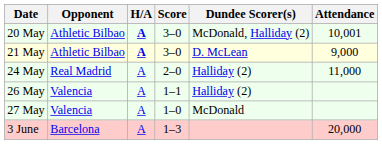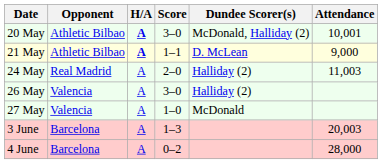21 May | Score: 3–0 -> 1–1
24 May | Attendance: 11,000 -> 11,003
26 May | Score: 1–1 -> 3–0
3 June | Attendance: 20,000 -> 20,003
+ row: 4 June | Barcelona | A | 0–2 | 28,000
